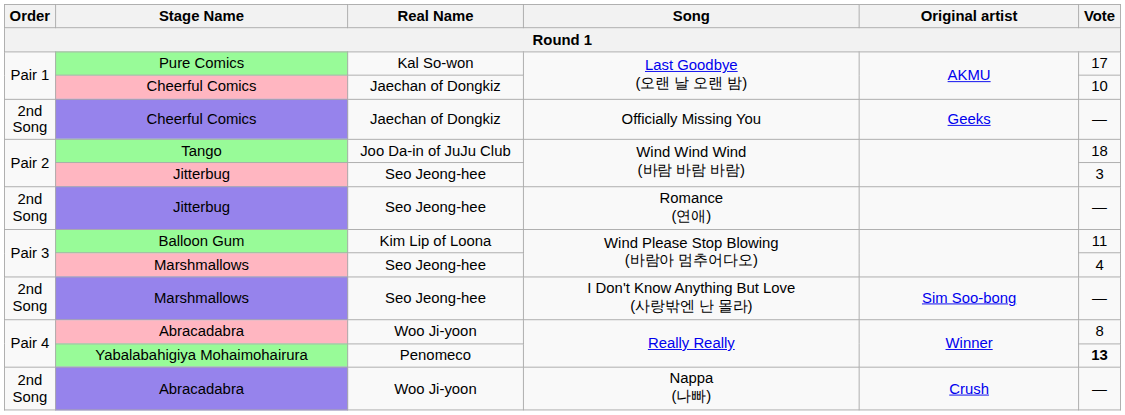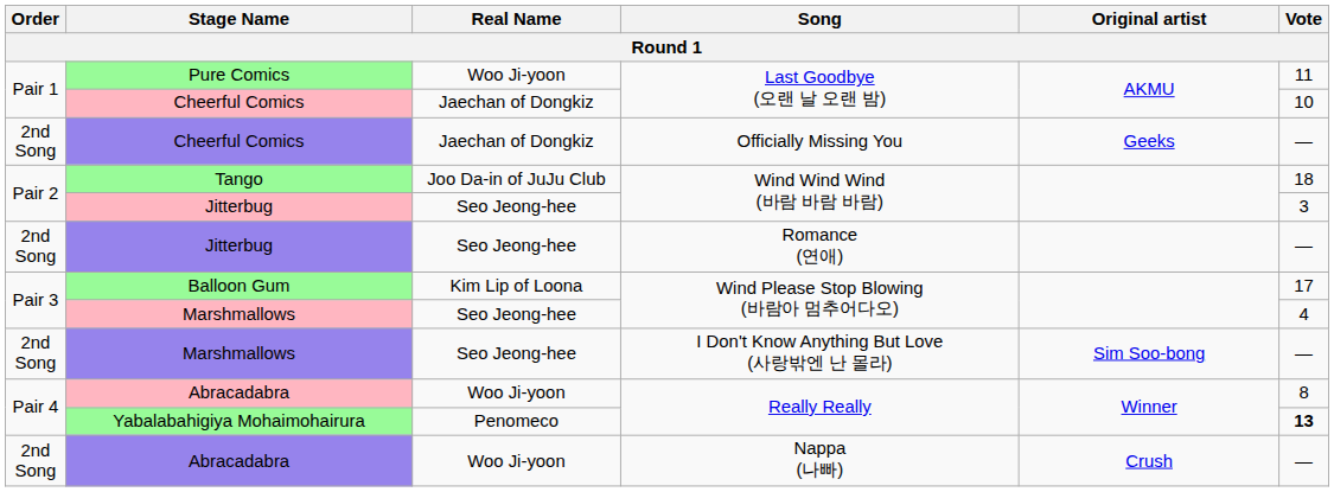Pure Comics | Real Name: Kal So-won -> Woo Ji-yoon
Pure Comics | Vote: 17 -> 11
Balloon Gum | Vote: 11 -> 17
